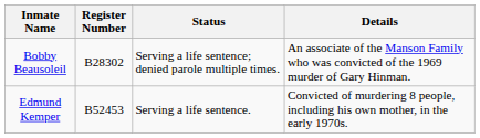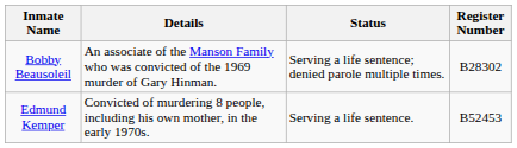columns swapped: Register Number <-> Details
